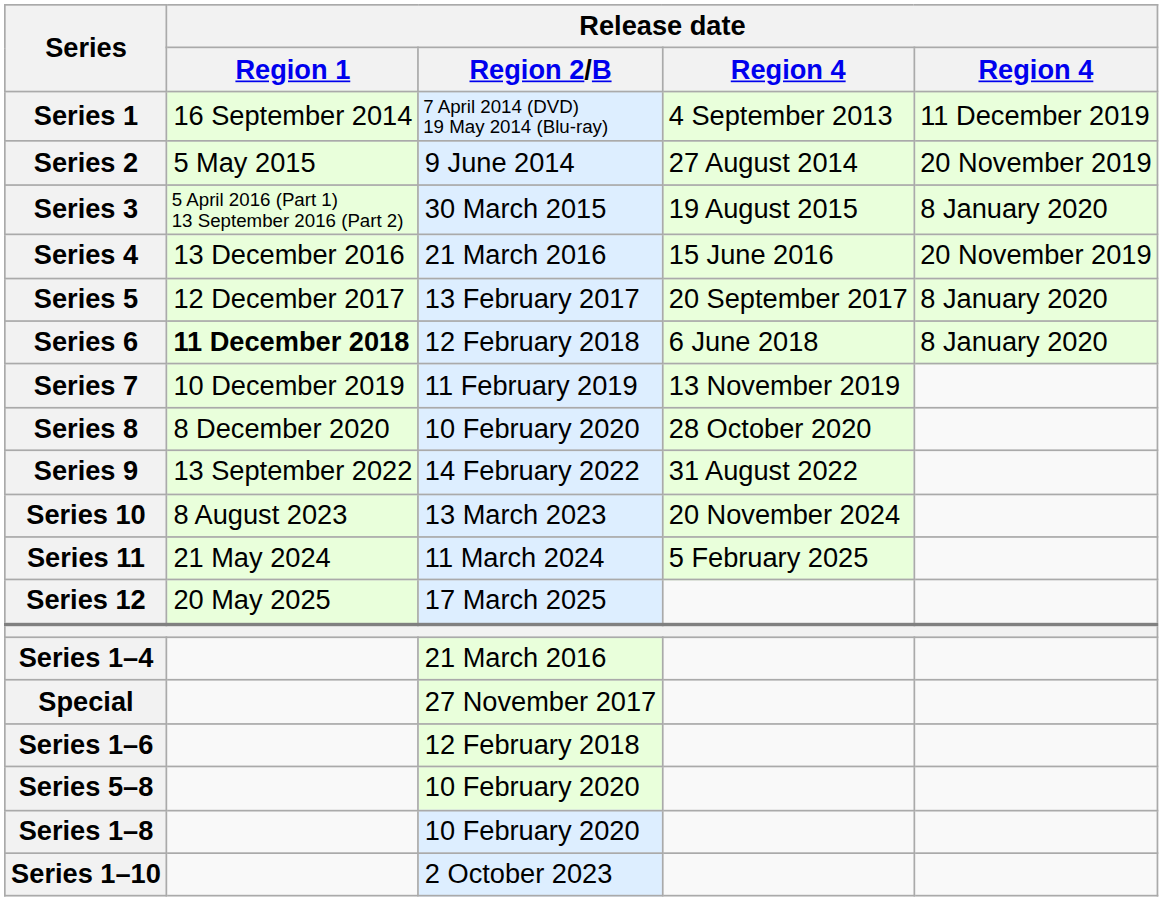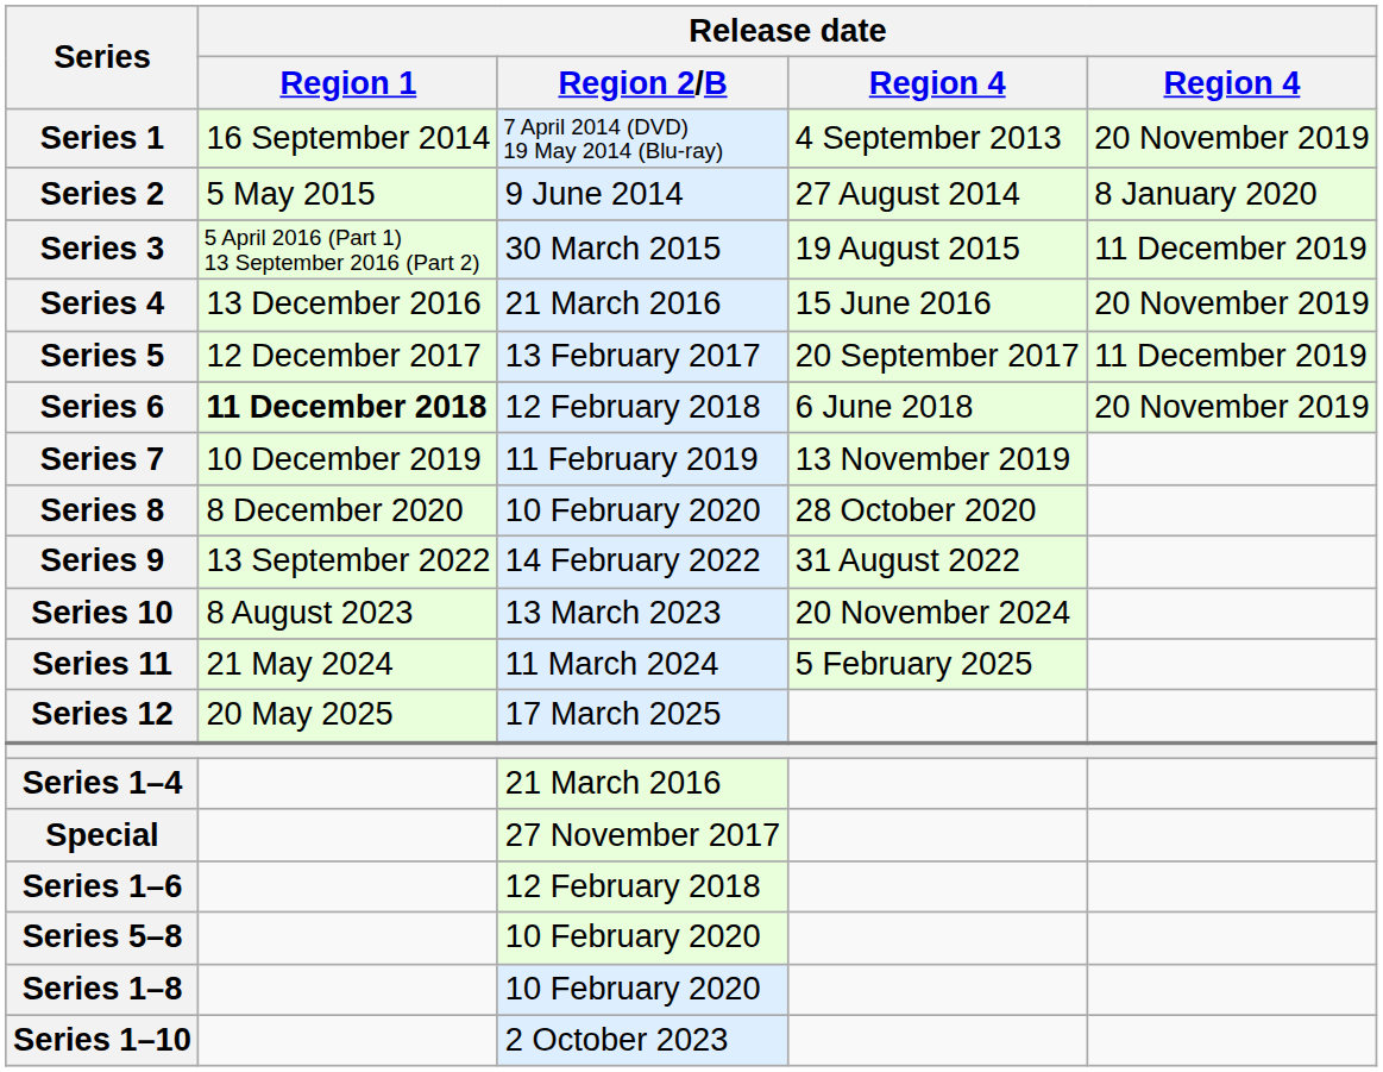Series 1 | column 5: 11 December 2019 -> 20 November 2019
Series 2 | column 5: 20 November 2019 -> 8 January 2020
Series 3 | column 5: 8 January 2020 -> 11 December 2019
Series 5 | column 5: 8 January 2020 -> 11 December 2019
Series 6 | column 5: 8 January 2020 -> 20 November 2019
